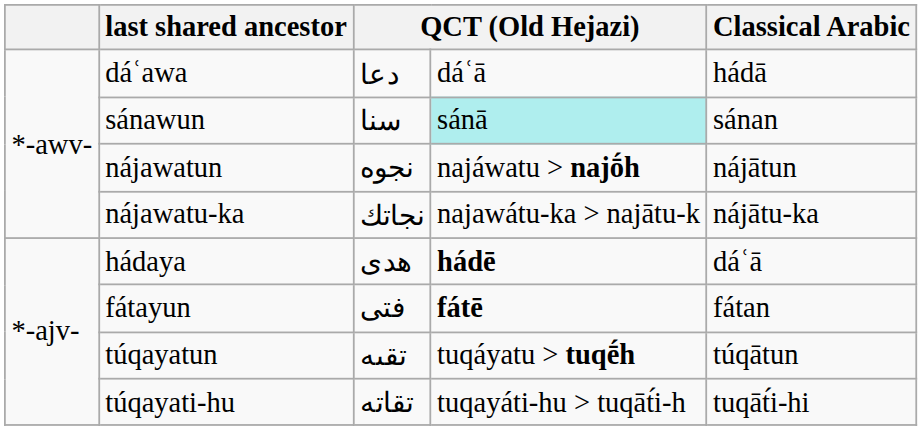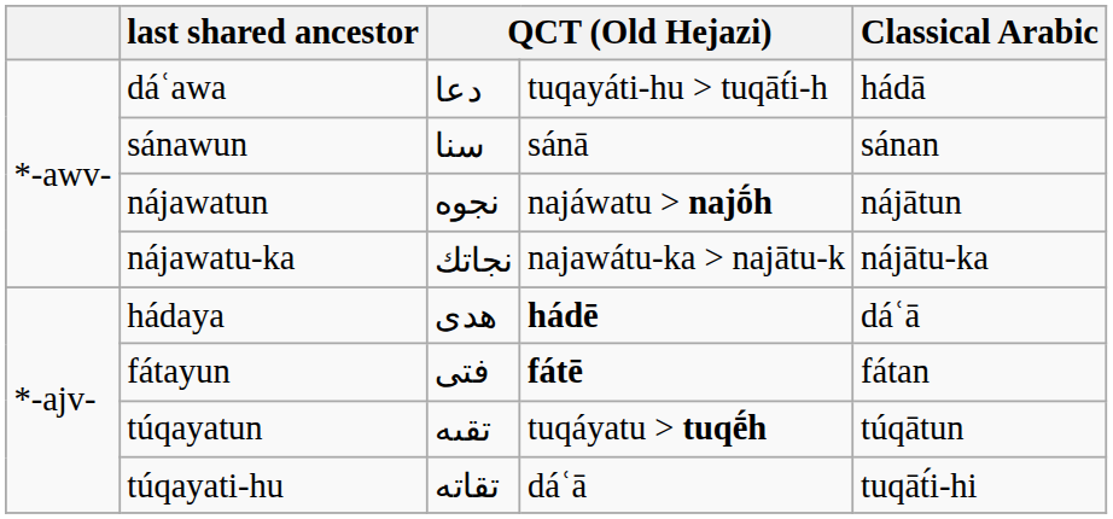dáʿawa | column 4: dáʿā -> tuqayáti-hu > tuqāt́i-h
sánawun | column 4: paleturquoise background -> no background
túqayati-hu | column 4: tuqayáti-hu > tuqāt́i-h -> dáʿā
